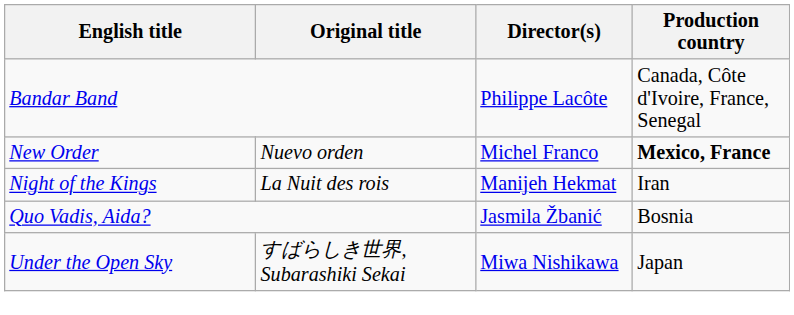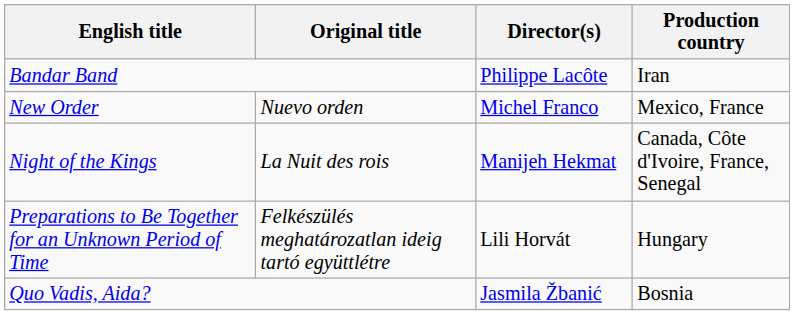Bandar Band | Production country: Canada, Côte d'Ivoire, France, Senegal -> Iran
New Order | Production country: bold -> normal
Night of the Kings | Production country: Iran -> Canada, Côte d'Ivoire, France, Senegal
+ row: Preparations to Be Together for an Unknown Period of Time | Felkészülés meghatározatlan ideig tartó együttlétre | Lili Horvát | Hungary
- row: Under the Open Sky | すばらしき世界, Subarashiki Sekai | Miwa Nishikawa | Japan
